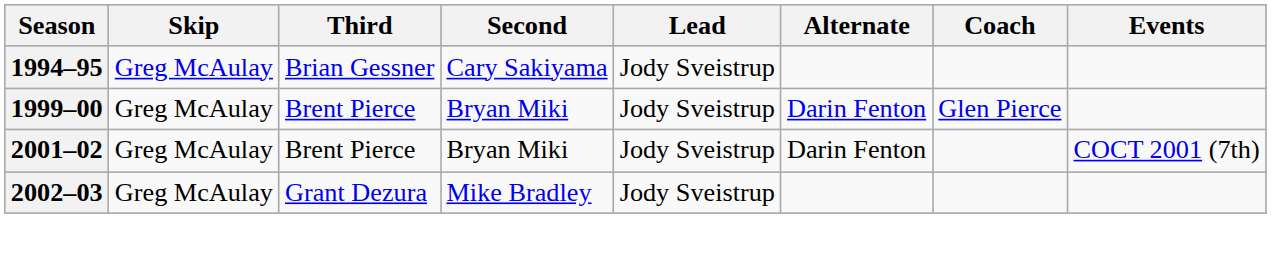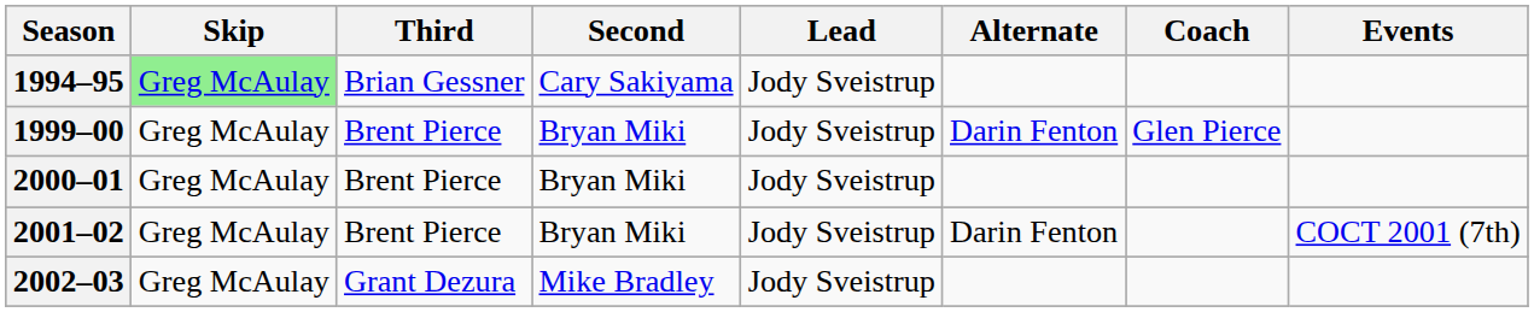1994–95 | Skip: no background -> lightgreen background
+ row: 2000–01 | Greg McAulay | Brent Pierce | Bryan Miki | Jody Sveistrup
